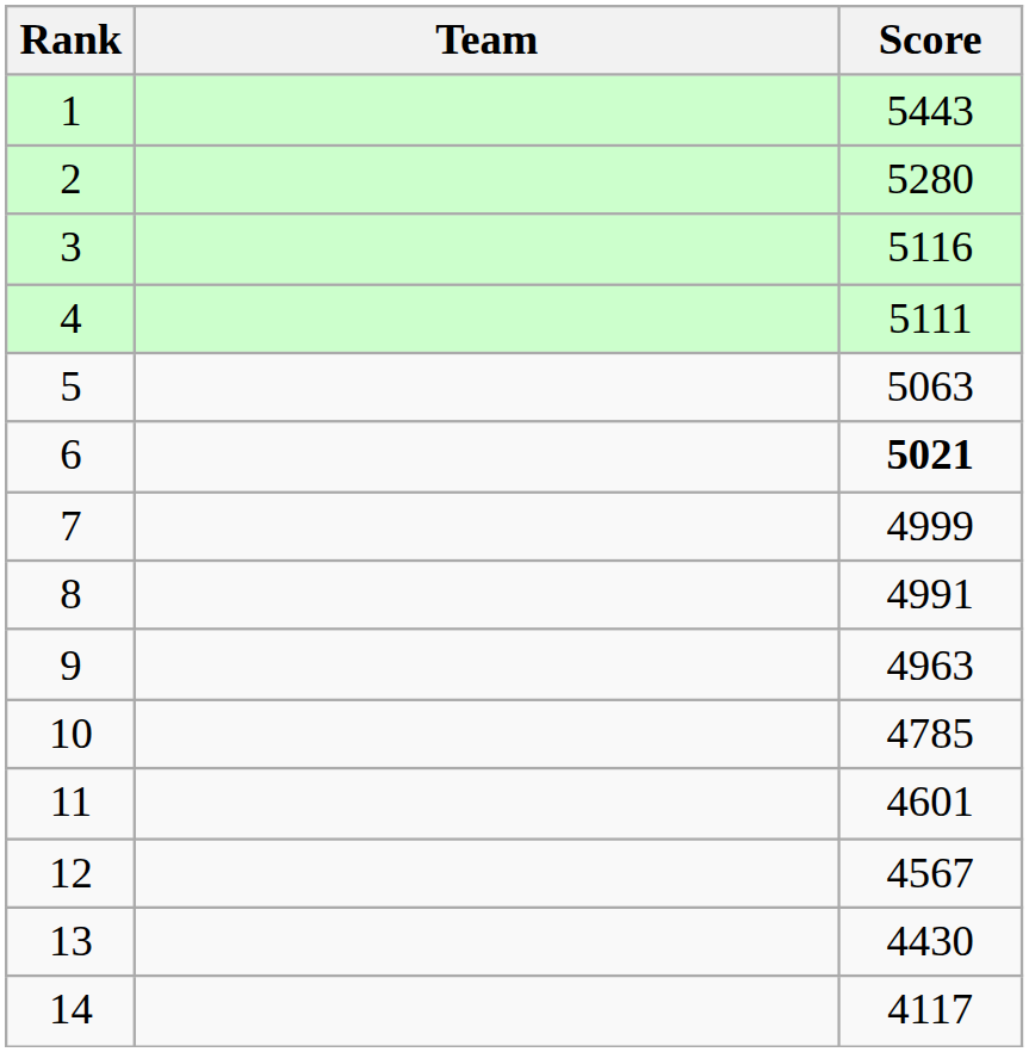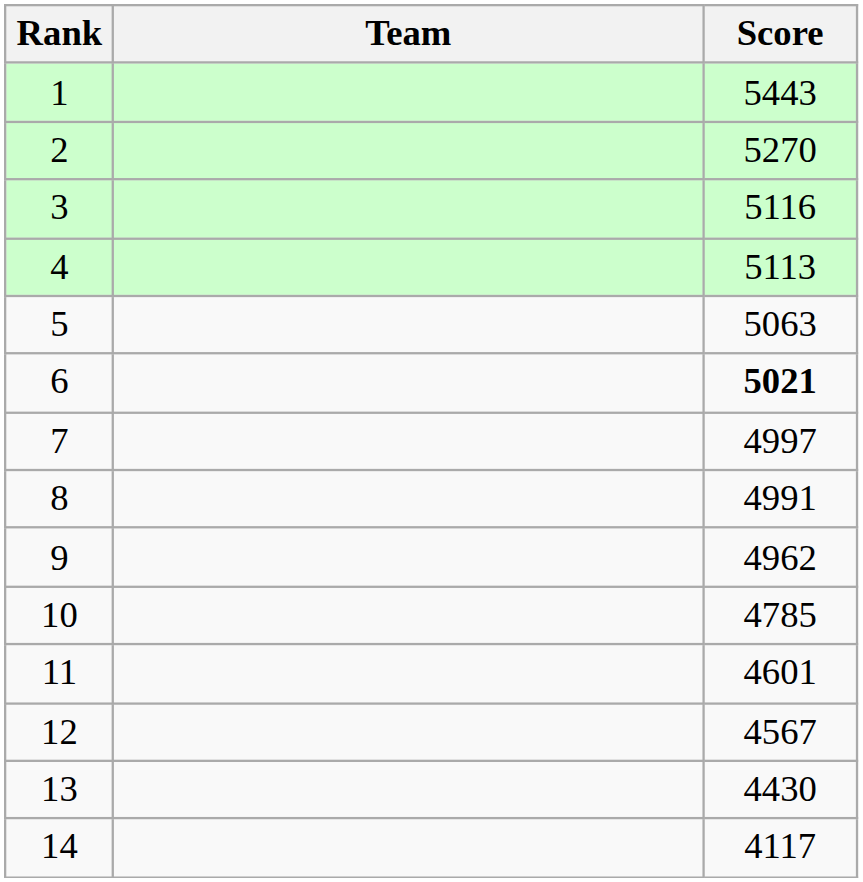2 | Score: 5280 -> 5270
4 | Score: 5111 -> 5113
7 | Score: 4999 -> 4997
9 | Score: 4963 -> 4962
